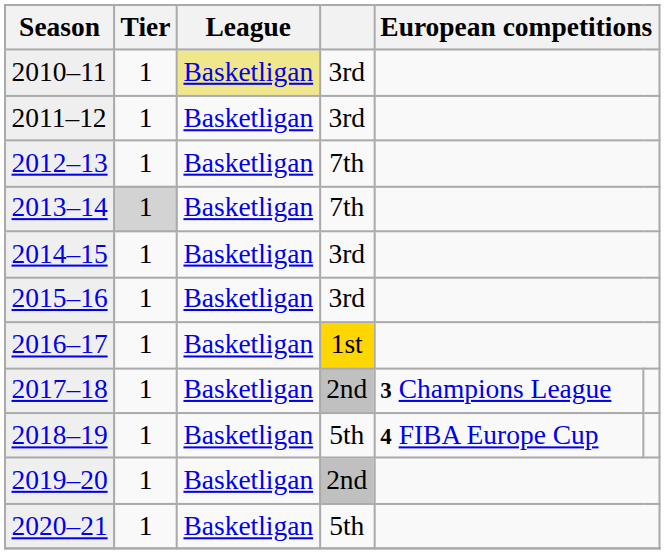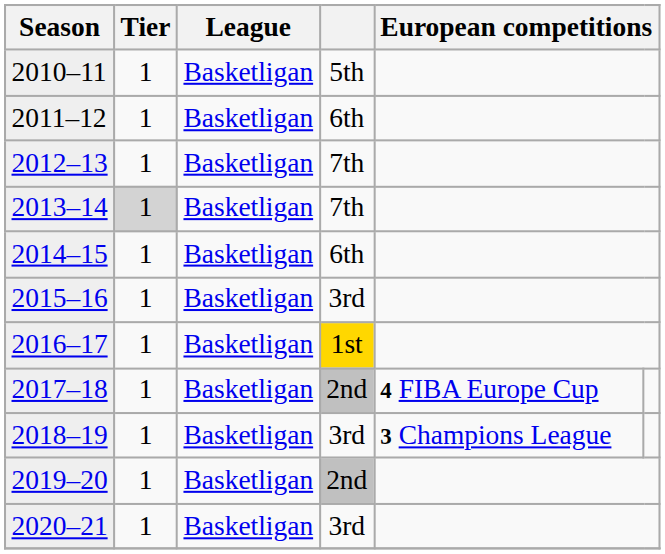2010–11 | League: khaki background -> no background
2010–11 | column 4: 3rd -> 5th
2011–12 | column 4: 3rd -> 6th
2014–15 | column 4: 3rd -> 6th
2017–18 | column 5: 3 Champions League -> 4 FIBA Europe Cup
2018–19 | column 4: 5th -> 3rd
2018–19 | column 5: 4 FIBA Europe Cup -> 3 Champions League
2020–21 | column 4: 5th -> 3rd
